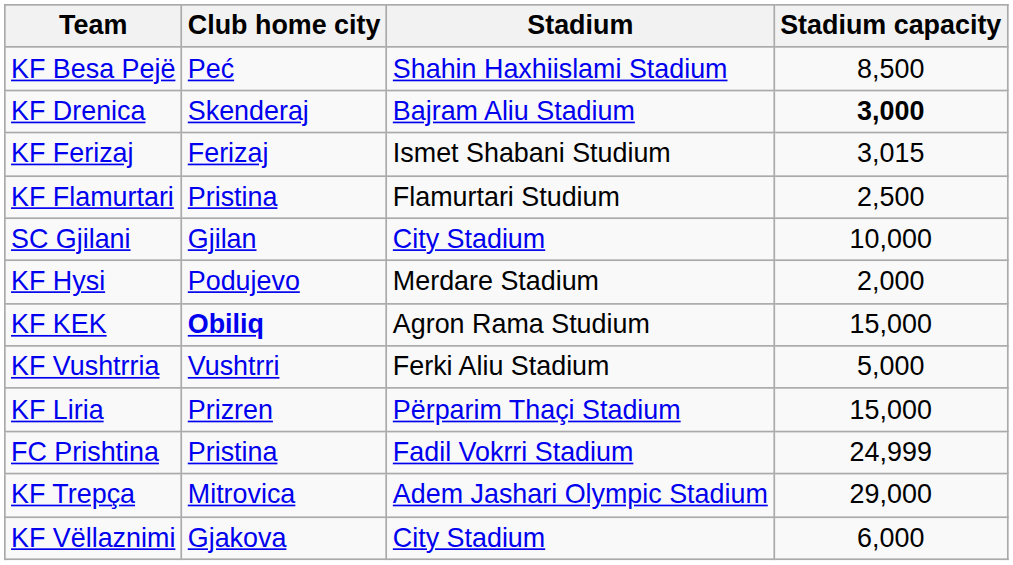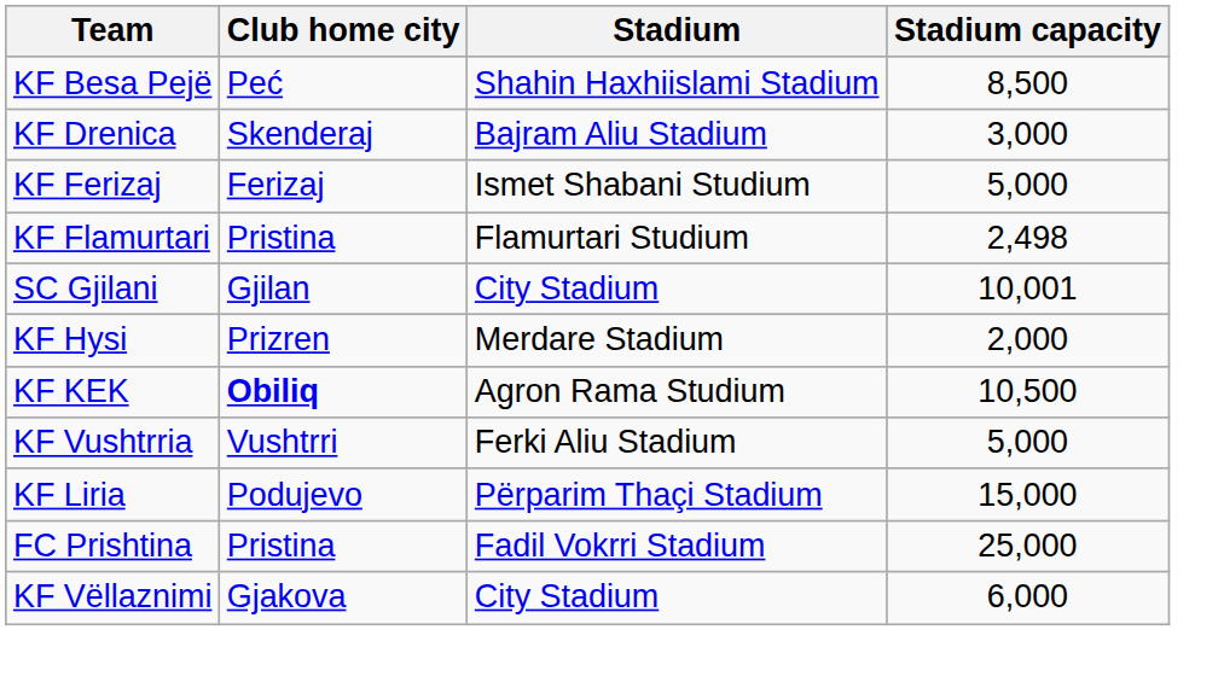KF Drenica | Stadium capacity: bold -> normal
KF Ferizaj | Stadium capacity: 3,015 -> 5,000
KF Flamurtari | Stadium capacity: 2,500 -> 2,498
SC Gjilani | Stadium capacity: 10,000 -> 10,001
KF Hysi | Club home city: Podujevo -> Prizren
KF KEK | Stadium capacity: 15,000 -> 10,500
KF Liria | Club home city: Prizren -> Podujevo
FC Prishtina | Stadium capacity: 24,999 -> 25,000
- row: KF Trepça | Mitrovica | Adem Jashari Olympic Stadium | 29,000
